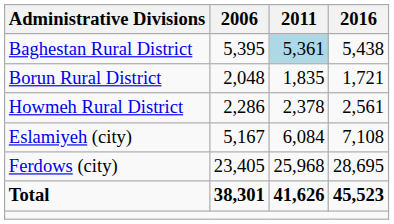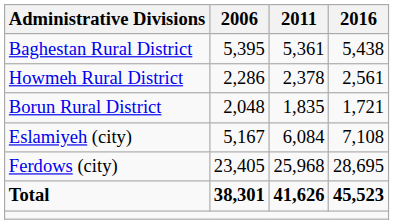Baghestan Rural District | 2011: lightblue background -> no background
rows swapped: Borun Rural District <-> Howmeh Rural District
